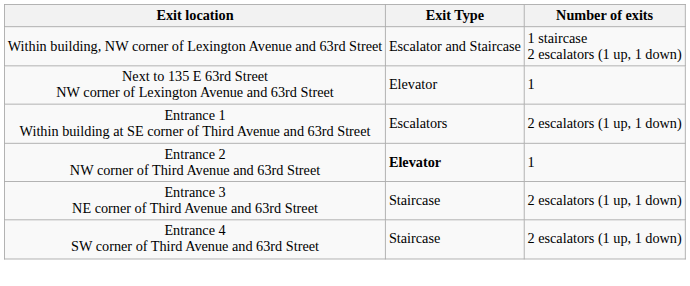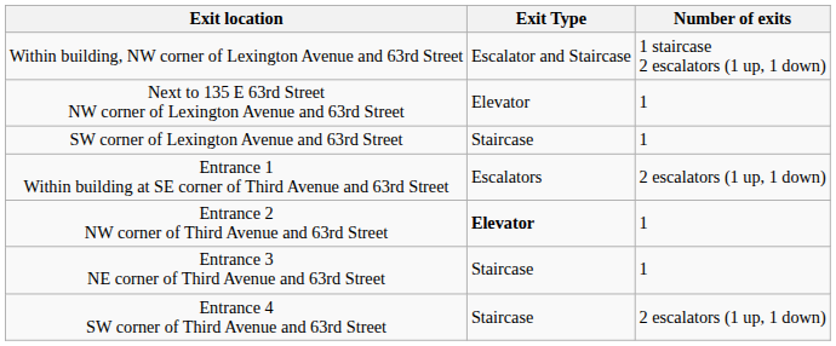+ row: SW corner of Lexington Avenue and 63rd Street | Staircase | 1
Entrance 3 NE corner of Third Avenue and 63rd Street | Number of exits: 2 escalators (1 up, 1 down) -> 1
